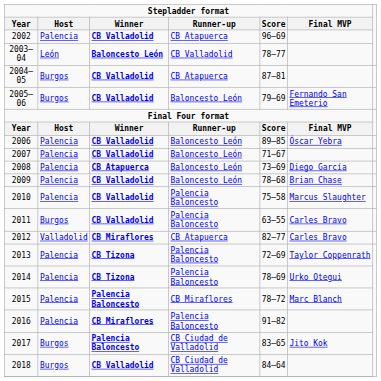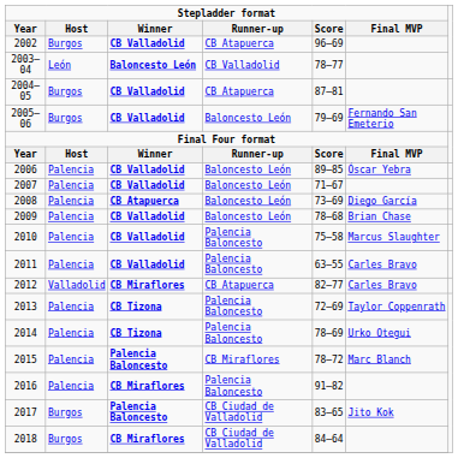2002 | Stepladder format / Host: Palencia -> Burgos
2011 | Stepladder format / Host: Burgos -> Palencia
2018 | Stepladder format / Winner: CB Valladolid -> CB Miraflores
